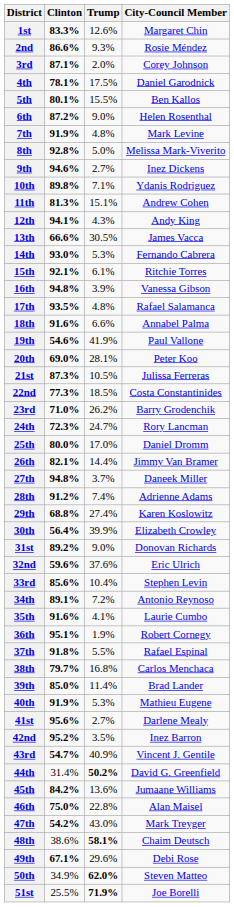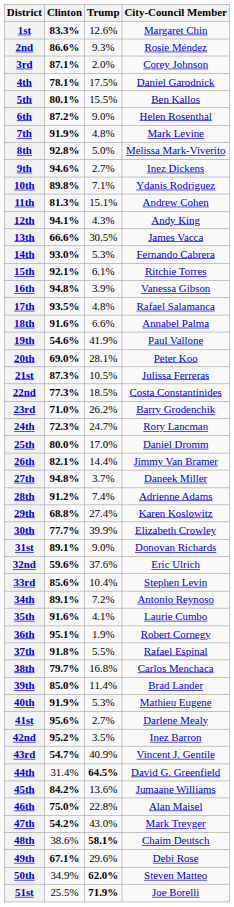30th | Clinton: 56.4% -> 77.7%
31st | Clinton: 89.2% -> 89.1%
44th | Trump: 50.2% -> 64.5%
